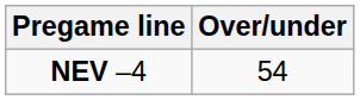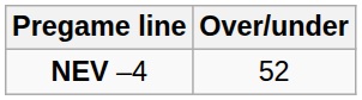NEV –4 | Over/under: 54 -> 52
